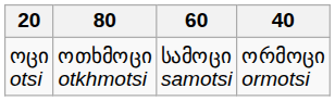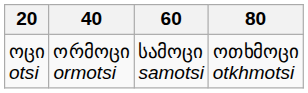columns swapped: 40 <-> 80
